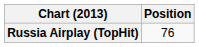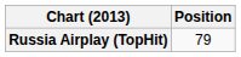Russia Airplay (TopHit) | Position: 76 -> 79
